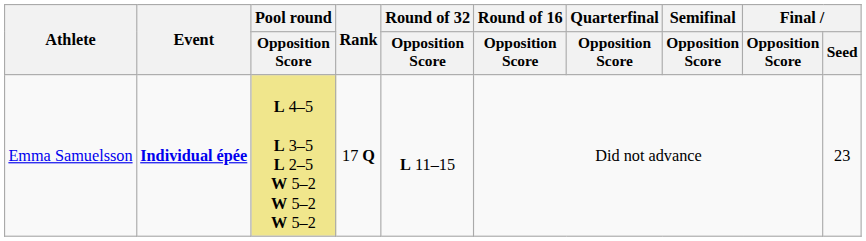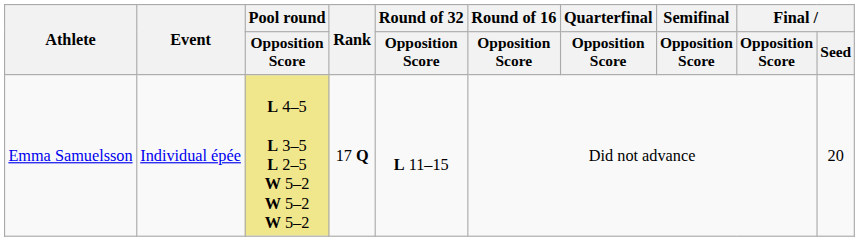Emma Samuelsson | Event: bold -> normal
Emma Samuelsson | Final / Seed: 23 -> 20
